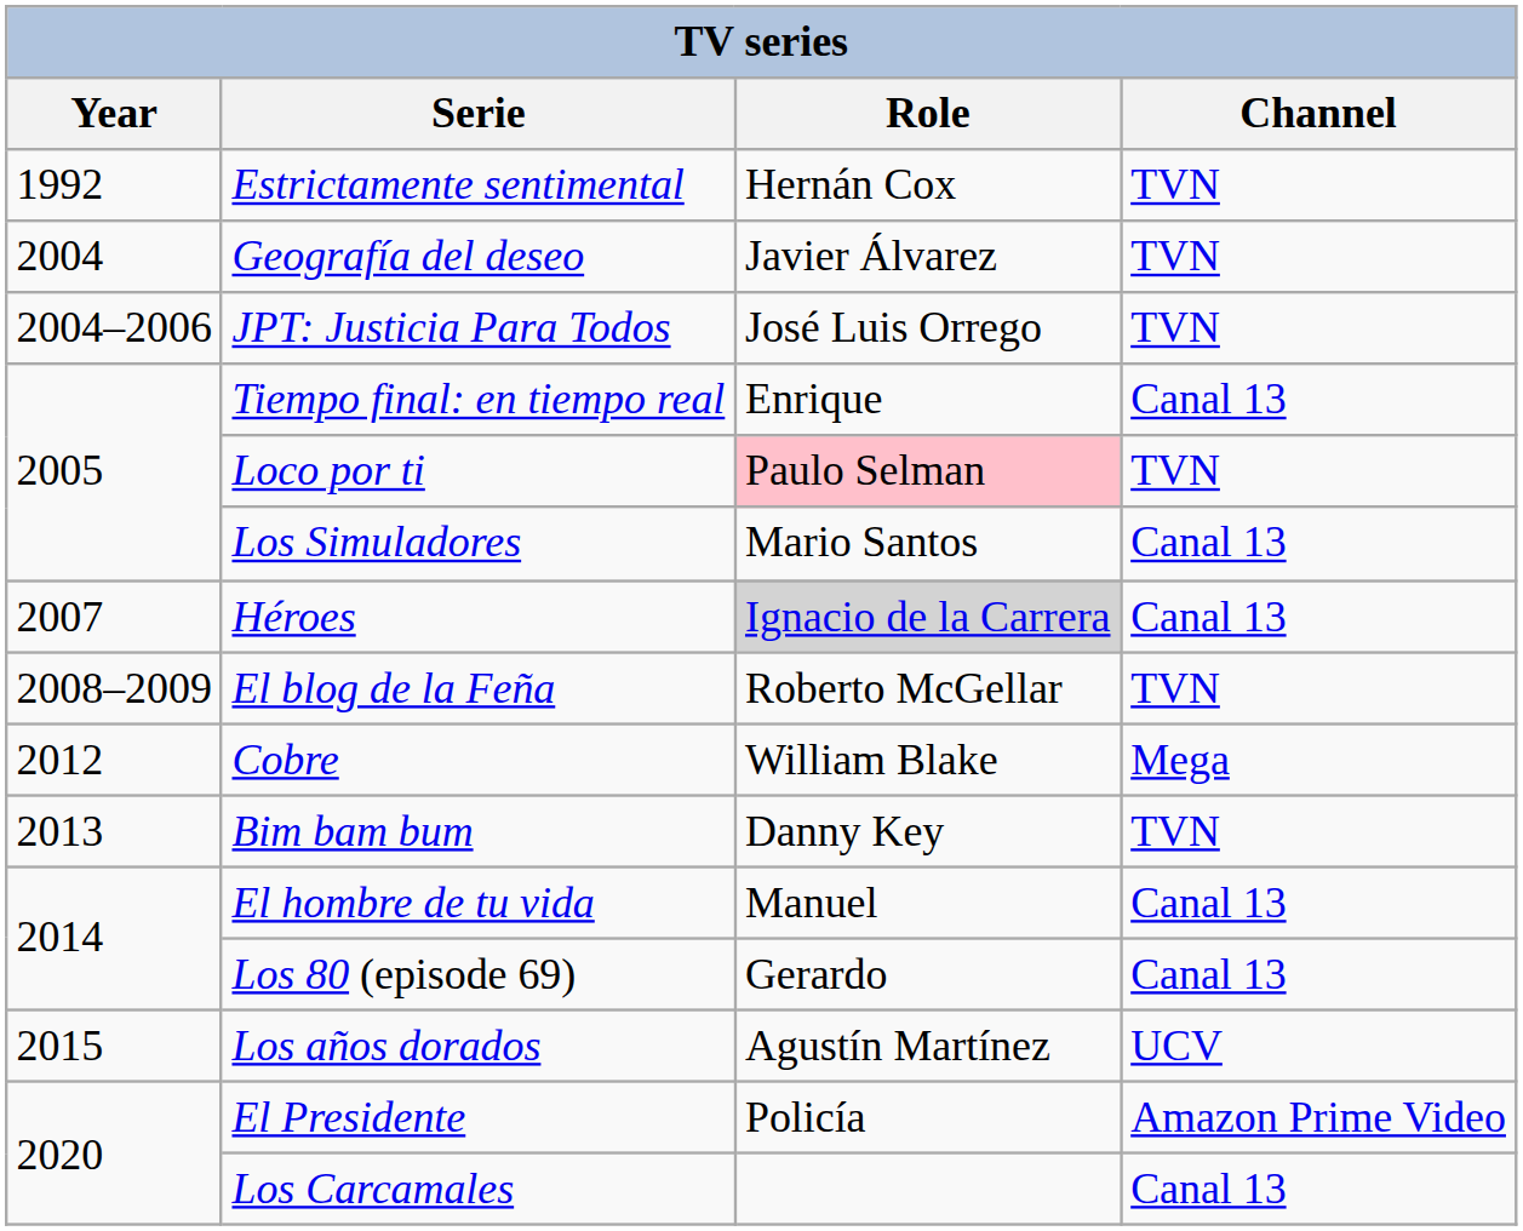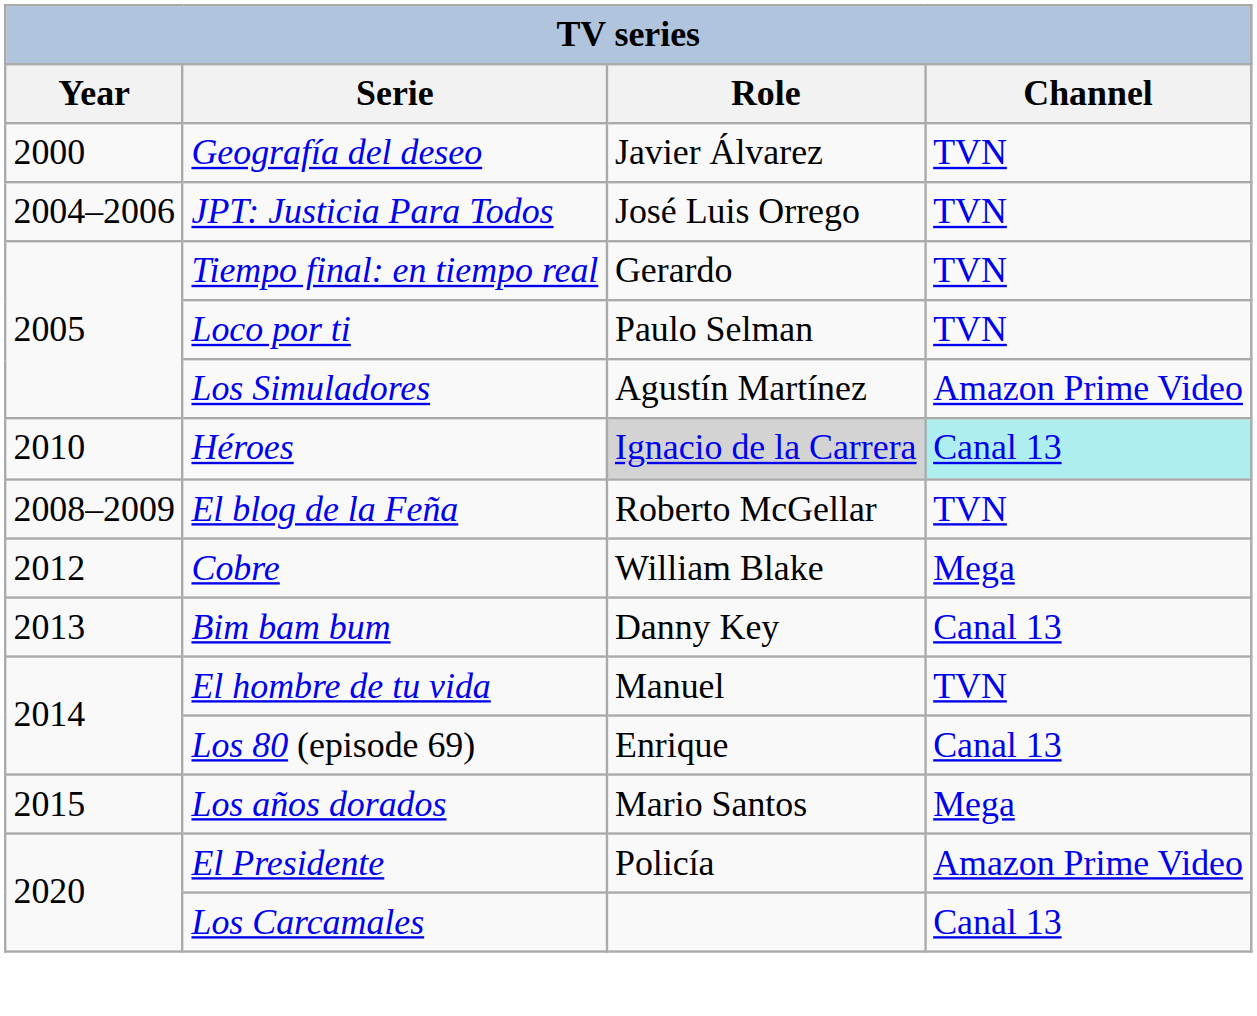- row: 1992 | Estrictamente sentimental | Hernán Cox | TVN
Geografía del deseo | Year: 2004 -> 2000
Tiempo final: en tiempo real | Role: Enrique -> Gerardo
Tiempo final: en tiempo real | Channel: Canal 13 -> TVN
Loco por ti | Role: pink background -> no background
Los Simuladores | Role: Mario Santos -> Agustín Martínez
Los Simuladores | Channel: Canal 13 -> Amazon Prime Video
Héroes | Year: 2007 -> 2010
Héroes | Channel: no background -> paleturquoise background
Bim bam bum | Channel: TVN -> Canal 13
El hombre de tu vida | Channel: Canal 13 -> TVN
Los 80 (episode 69) | Role: Gerardo -> Enrique
Los años dorados | Role: Agustín Martínez -> Mario Santos
Los años dorados | Channel: UCV -> Mega
